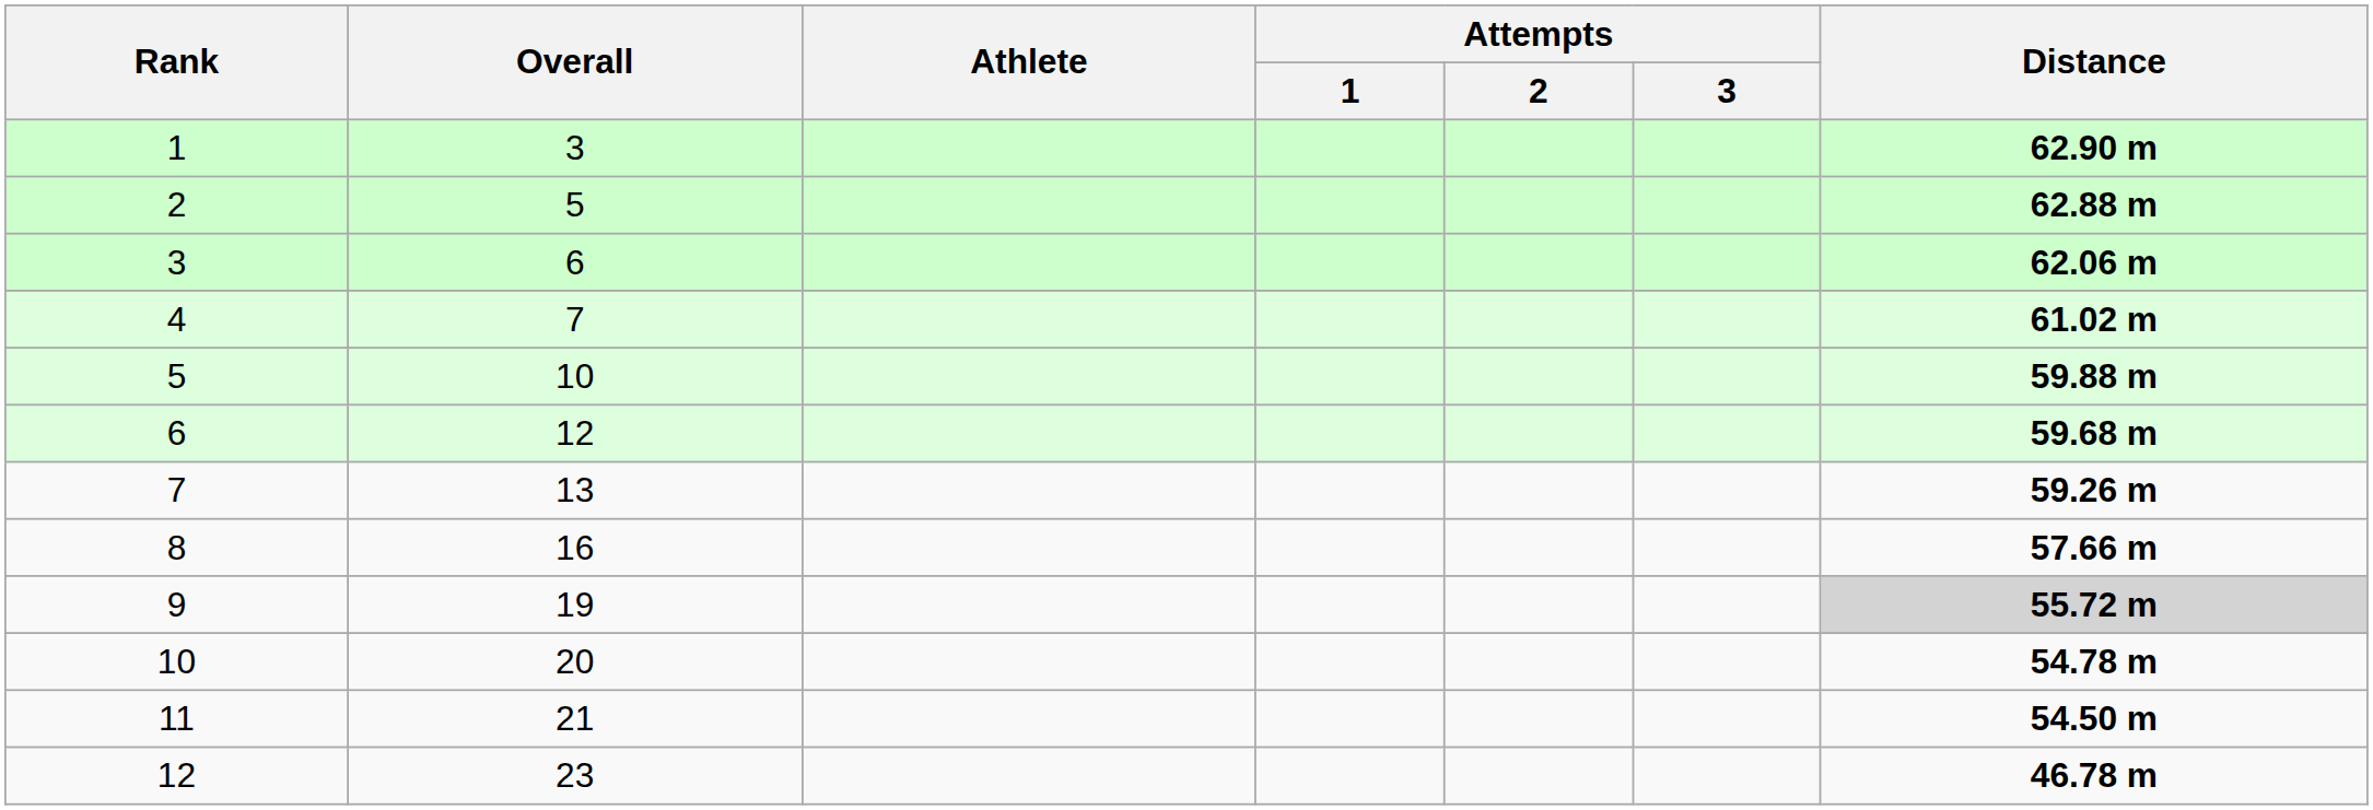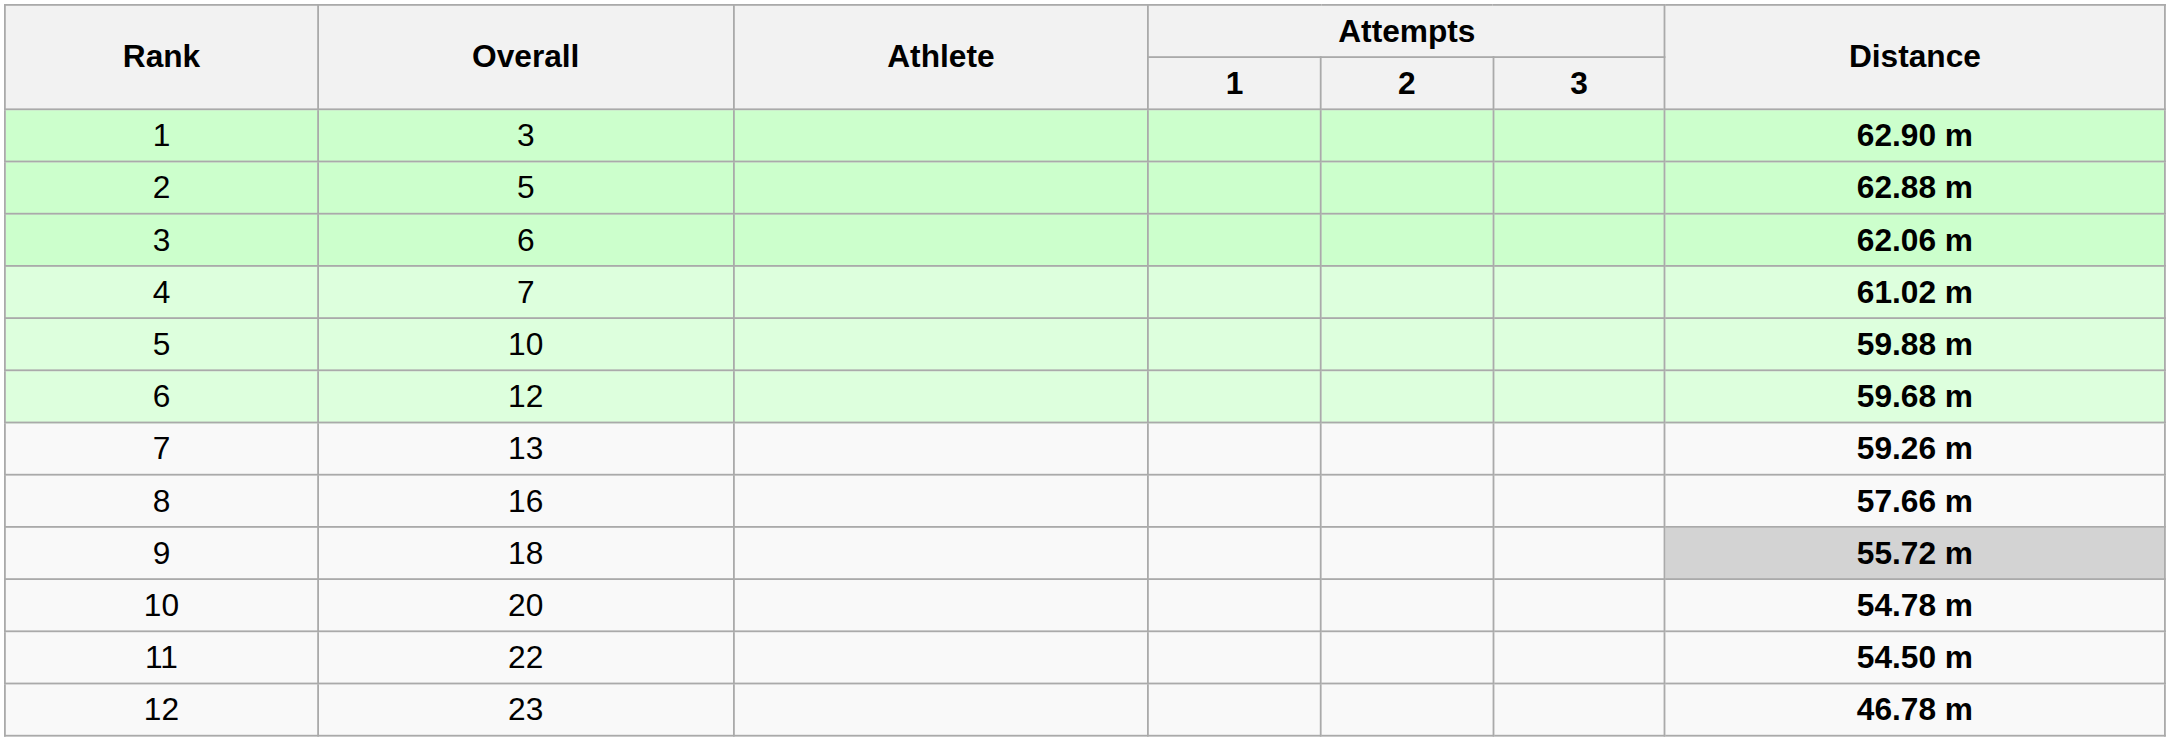9 | Overall: 19 -> 18
11 | Overall: 21 -> 22
